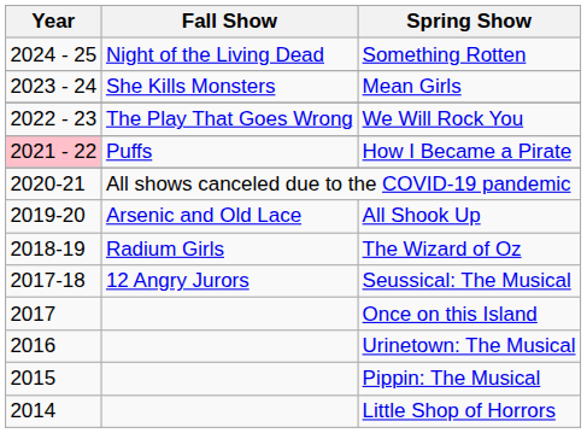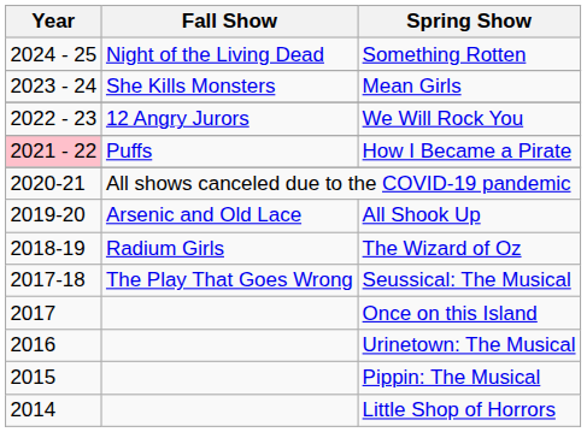We Will Rock You | Fall Show: The Play That Goes Wrong -> 12 Angry Jurors
Seussical: The Musical | Fall Show: 12 Angry Jurors -> The Play That Goes Wrong
